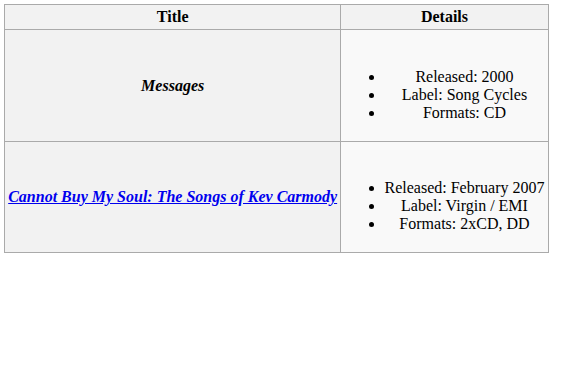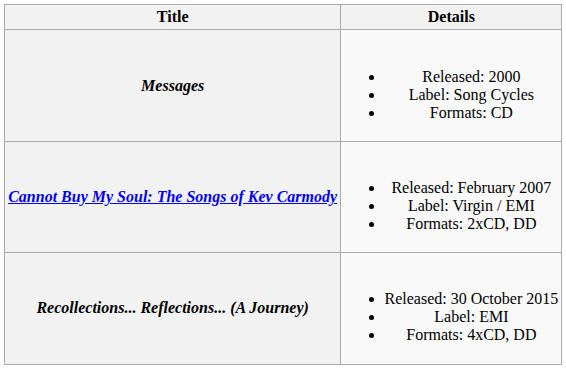+ row: Recollections... Reflections... (A Journey) | Released: 30 October 2015 Label: EMI Formats: 4xCD, DD
